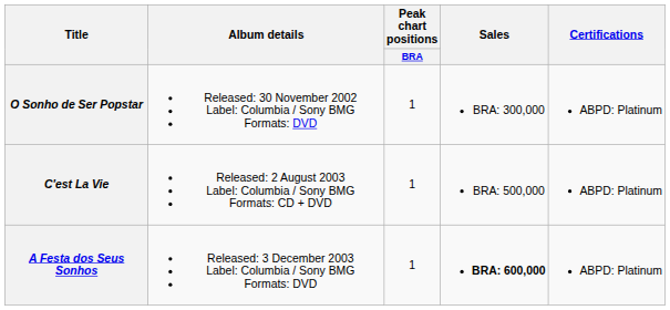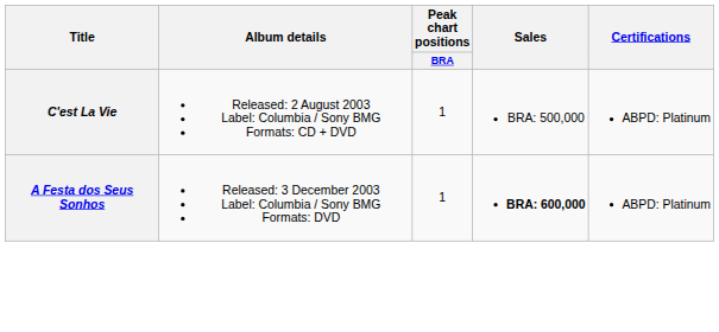- row: O Sonho de Ser Popstar | Released: 30 November 2002 Label: Columbia / Sony BMG Formats: DVD | 1 | BRA: 300,000 | ABPD: Platinum
